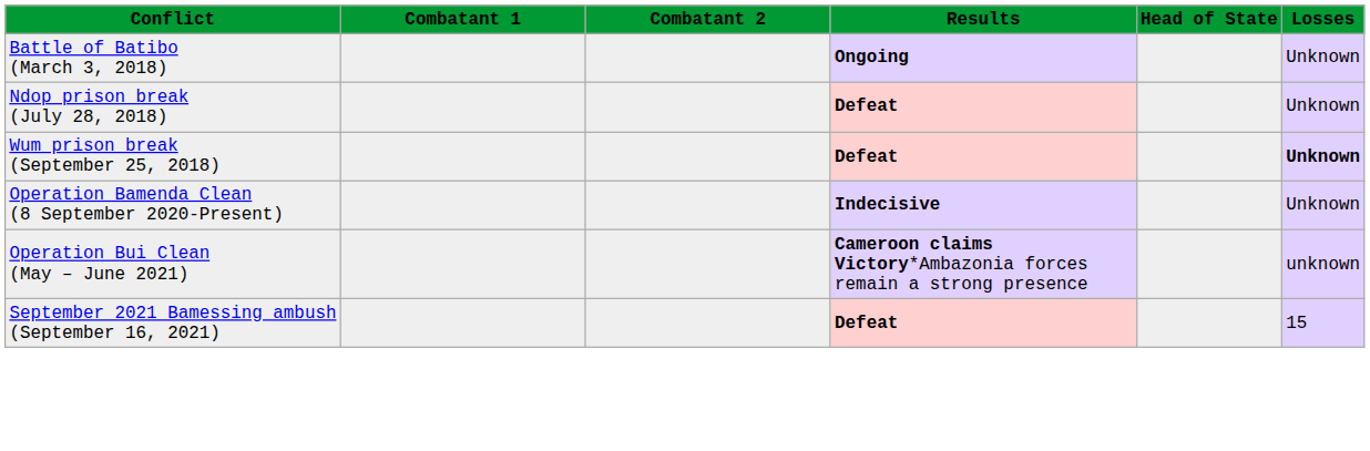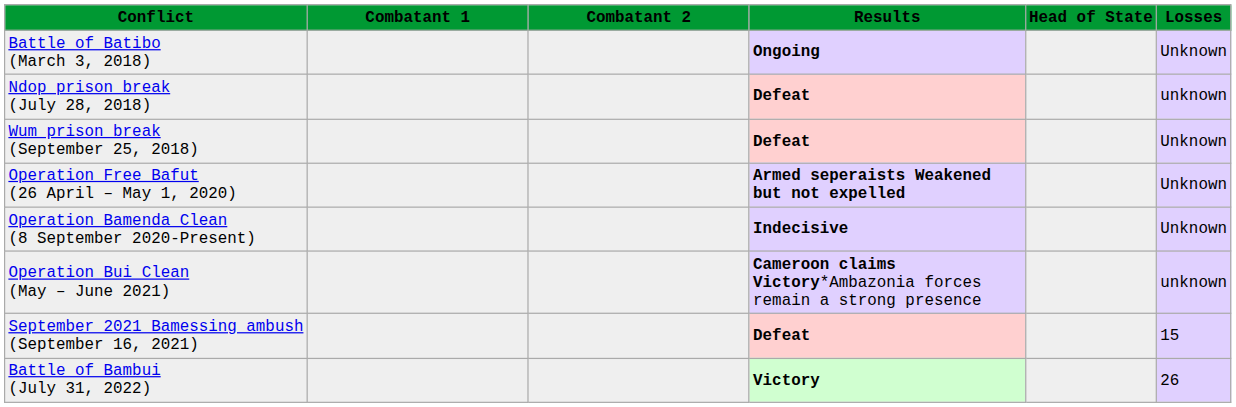Ndop prison break (July 28, 2018) | Losses: Unknown -> unknown
Wum prison break (September 25, 2018) | Losses: bold -> normal
+ row: Operation Free Bafut (26 April – May 1, 2020) | Armed seperaists Weakened but not expelled | Unknown
+ row: Battle of Bambui (July 31, 2022) | Victory | 26
